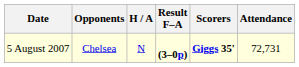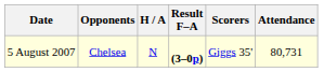5 August 2007 | Scorers: bold -> normal
5 August 2007 | Attendance: 72,731 -> 80,731
